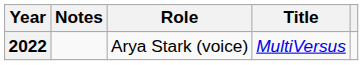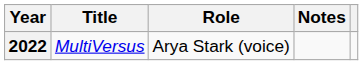columns swapped: Title <-> Notes
